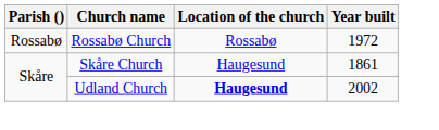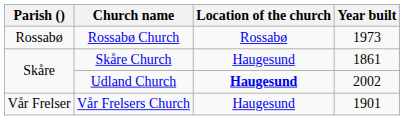Rossabø Church | Year built: 1972 -> 1973
+ row: Vår Frelser | Vår Frelsers Church | Haugesund | 1901
